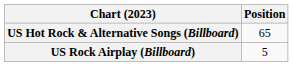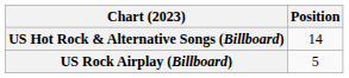US Hot Rock & Alternative Songs (Billboard) | Position: 65 -> 14
